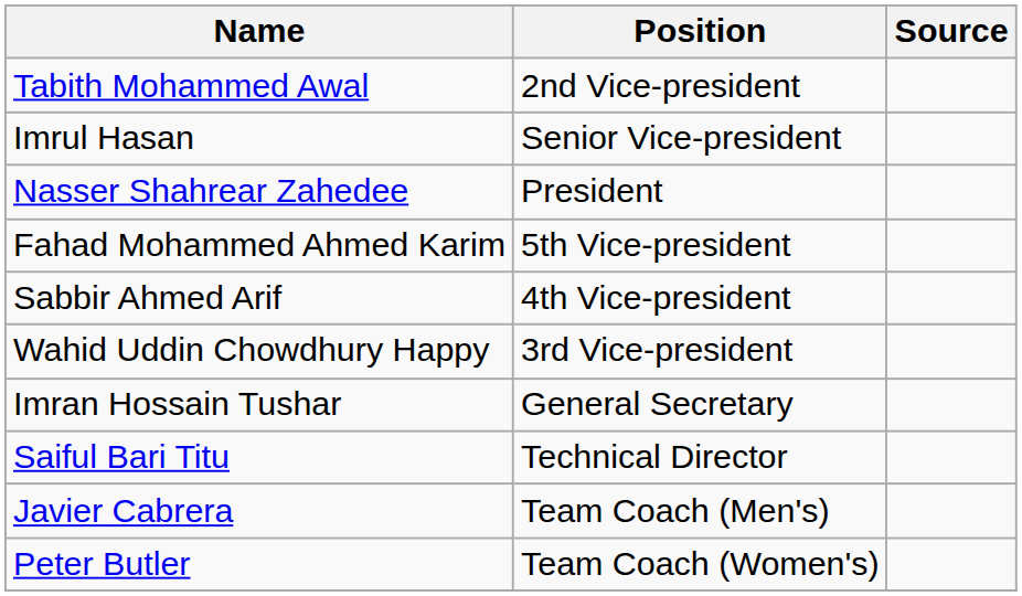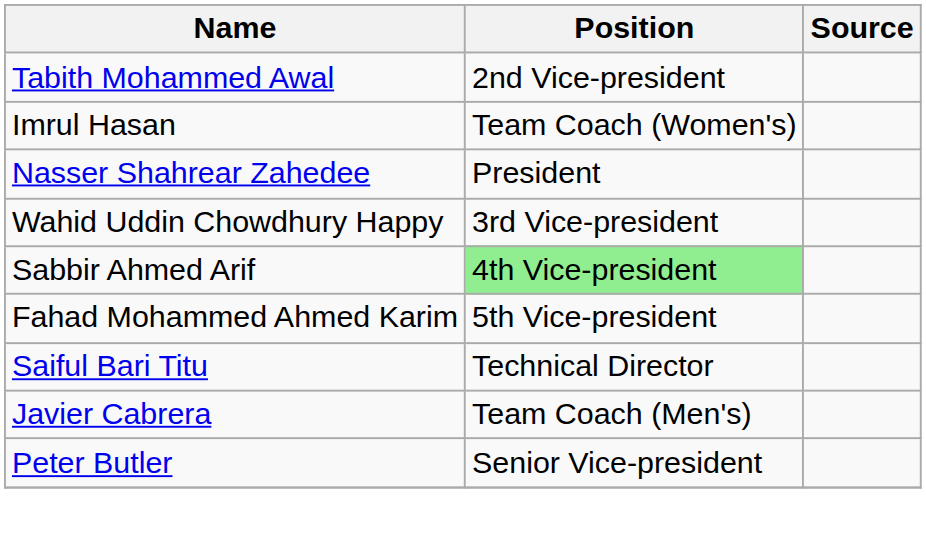Imrul Hasan | Position: Senior Vice-president -> Team Coach (Women's)
rows swapped: Wahid Uddin Chowdhury Happy <-> Fahad Mohammed Ahmed Karim
Sabbir Ahmed Arif | Position: no background -> lightgreen background
- row: Imran Hossain Tushar | General Secretary
Peter Butler | Position: Team Coach (Women's) -> Senior Vice-president
